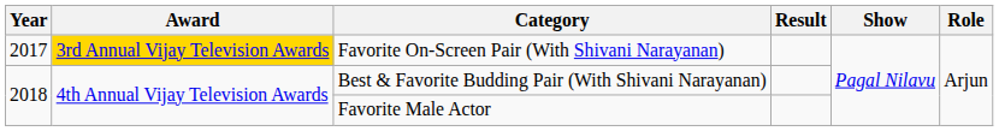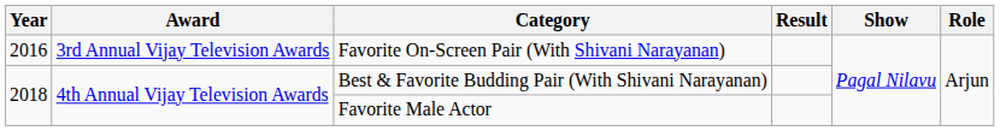Favorite On-Screen Pair (With Shivani Narayanan) | Year: 2017 -> 2016
Favorite On-Screen Pair (With Shivani Narayanan) | Award: gold background -> no background
